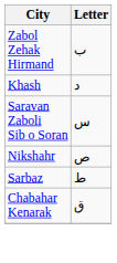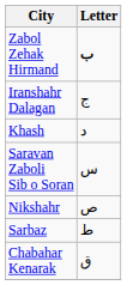Zabol Zehak Hirmand | Letter: normal -> bold
+ row: Iranshahr Dalagan | ج
